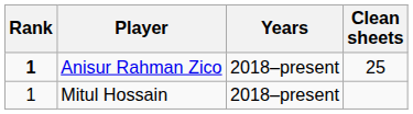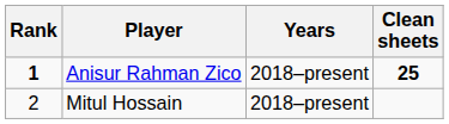Anisur Rahman Zico | Clean sheets: normal -> bold
Mitul Hossain | Rank: 1 -> 2
